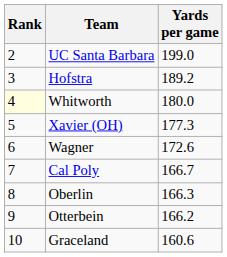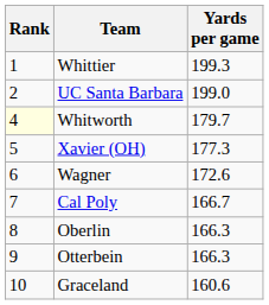+ row: 1 | Whittier | 199.3
- row: 3 | Hofstra | 189.2
Whitworth | Yards per game: 180.0 -> 179.7
Otterbein | Yards per game: 166.2 -> 166.3
